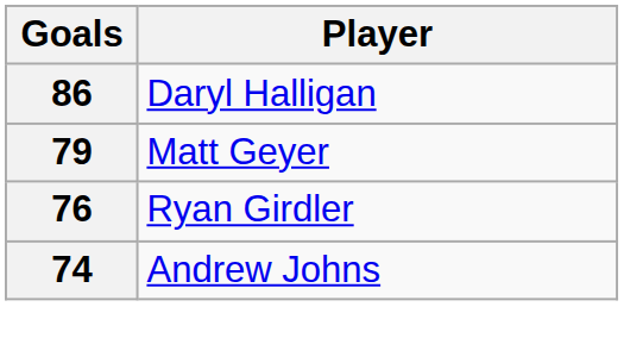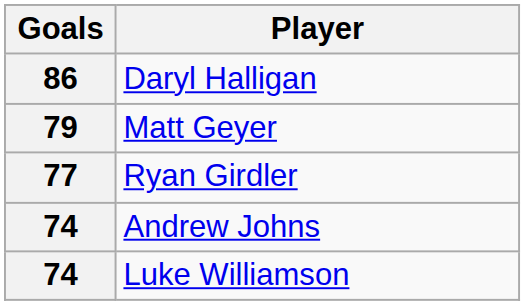Ryan Girdler | Goals: 76 -> 77
+ row: 74 | Luke Williamson
